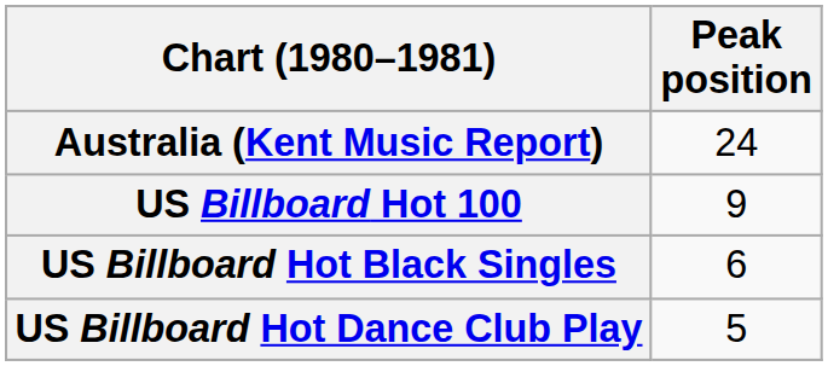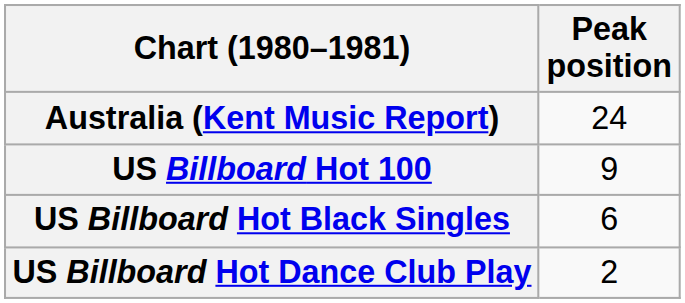US Billboard Hot Dance Club Play | Peak position: 5 -> 2
